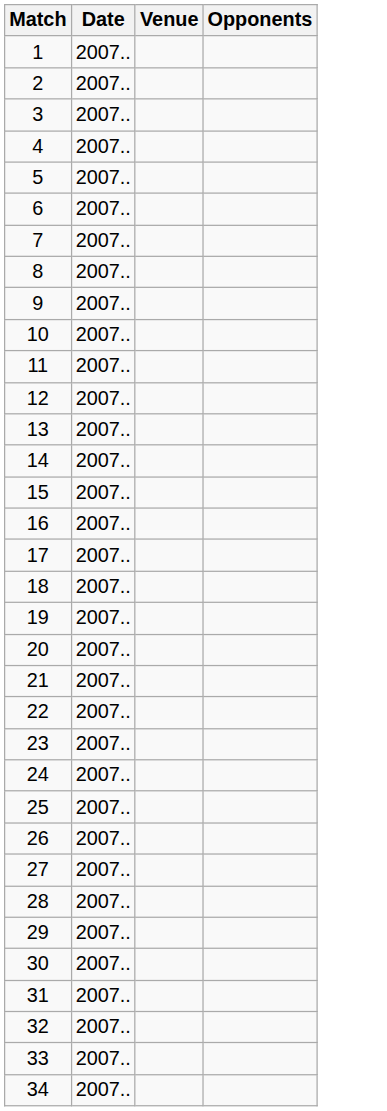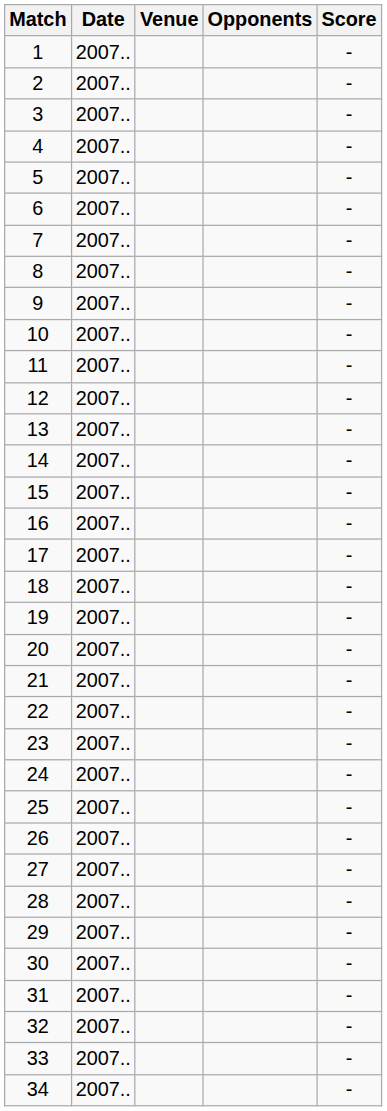+ column: Score | - | - | - | - | - | - | - | - | - | - | - | - | - | - | - | - | - | - | - | - | - | - | - | - | - | - | - | - | - | - | - | - | - | -
